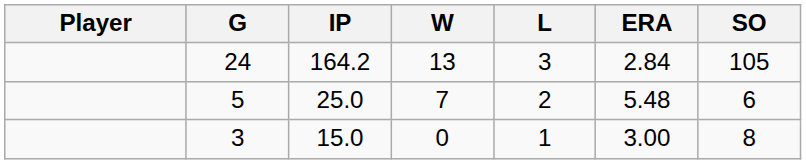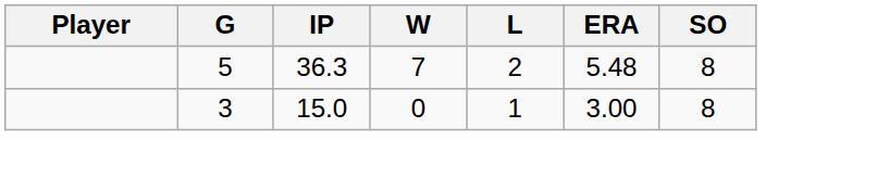- row: 24 | 164.2 | 13 | 3 | 2.84 | 105
5 | IP: 25.0 -> 36.3
5 | SO: 6 -> 8
